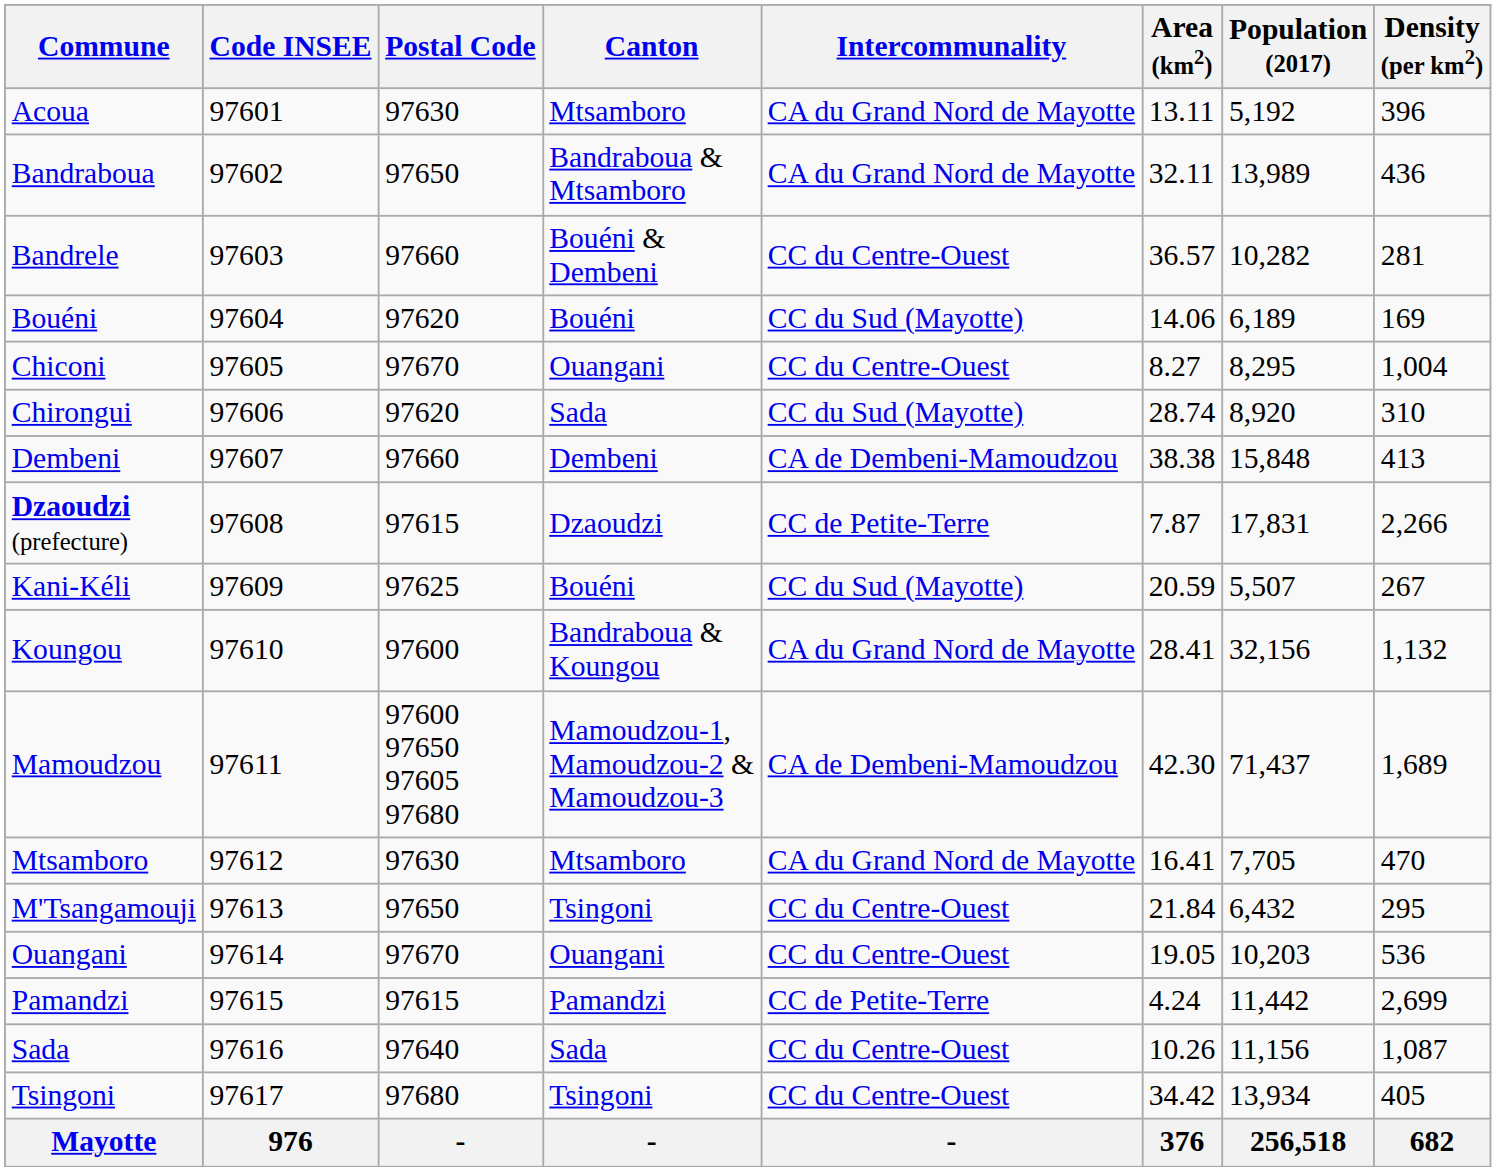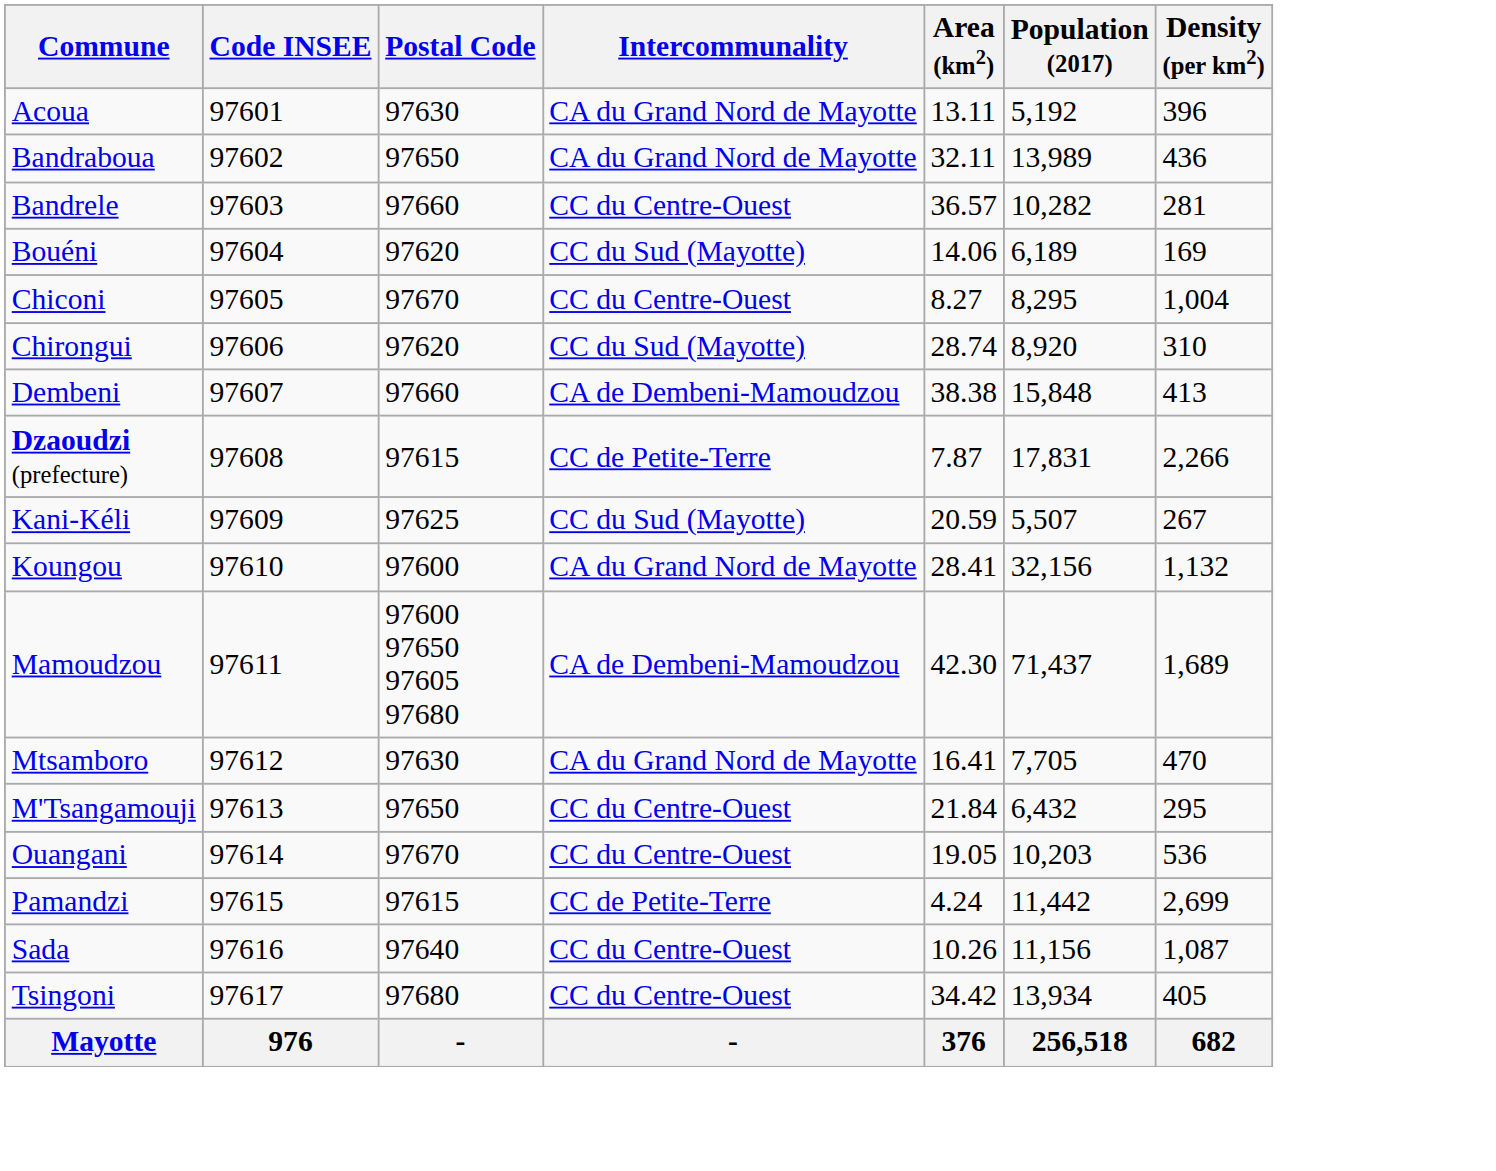- column: Canton | Mtsamboro | Bandraboua & Mtsamboro | Bouéni & Dembeni | Bouéni | Ouangani | Sada | Dembeni | Dzaoudzi | Bouéni | Bandraboua & Koungou | Mamoudzou-1, Mamoudzou-2 & Mamoudzou-3 | Mtsamboro | Tsingoni | Ouangani | Pamandzi | Sada | Tsingoni | -
